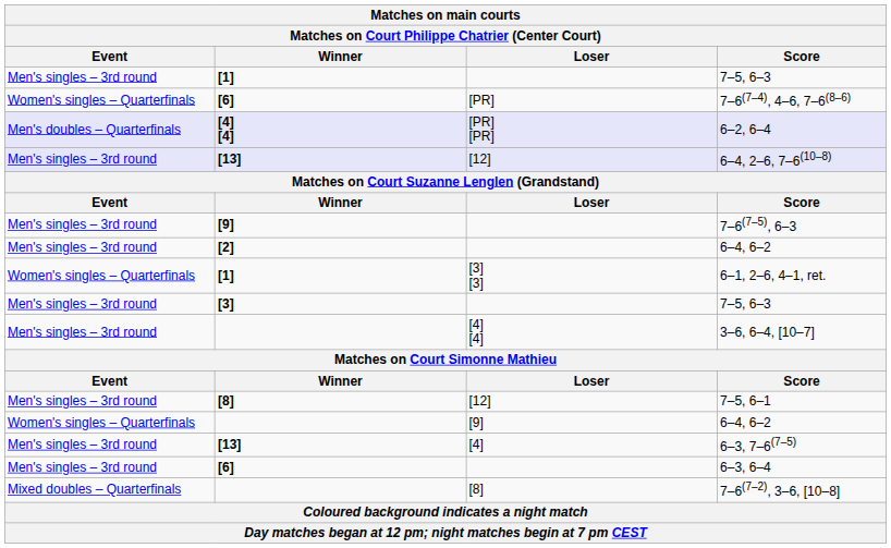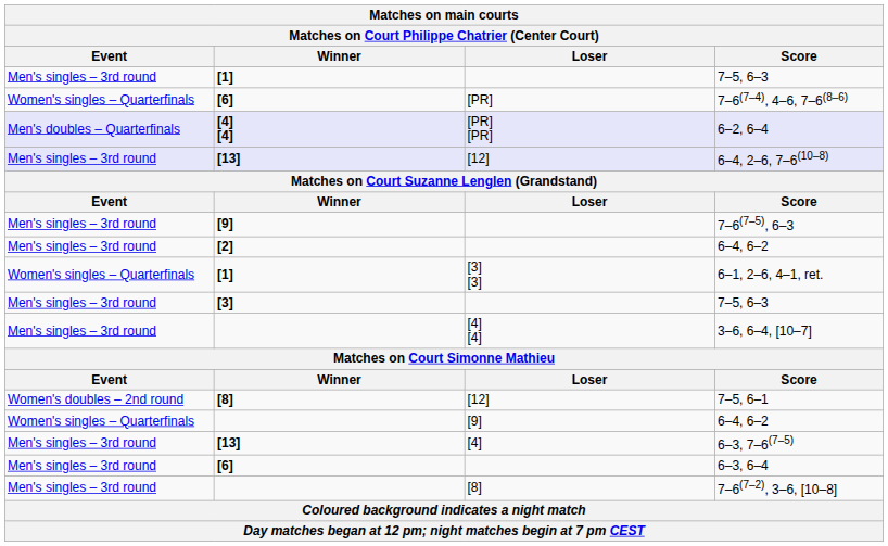7–5, 6–1 | Event: Men's singles – 3rd round -> Women's doubles – 2nd round
7–6(7–2), 3–6, [10–8] | Event: Mixed doubles – Quarterfinals -> Men's singles – 3rd round
